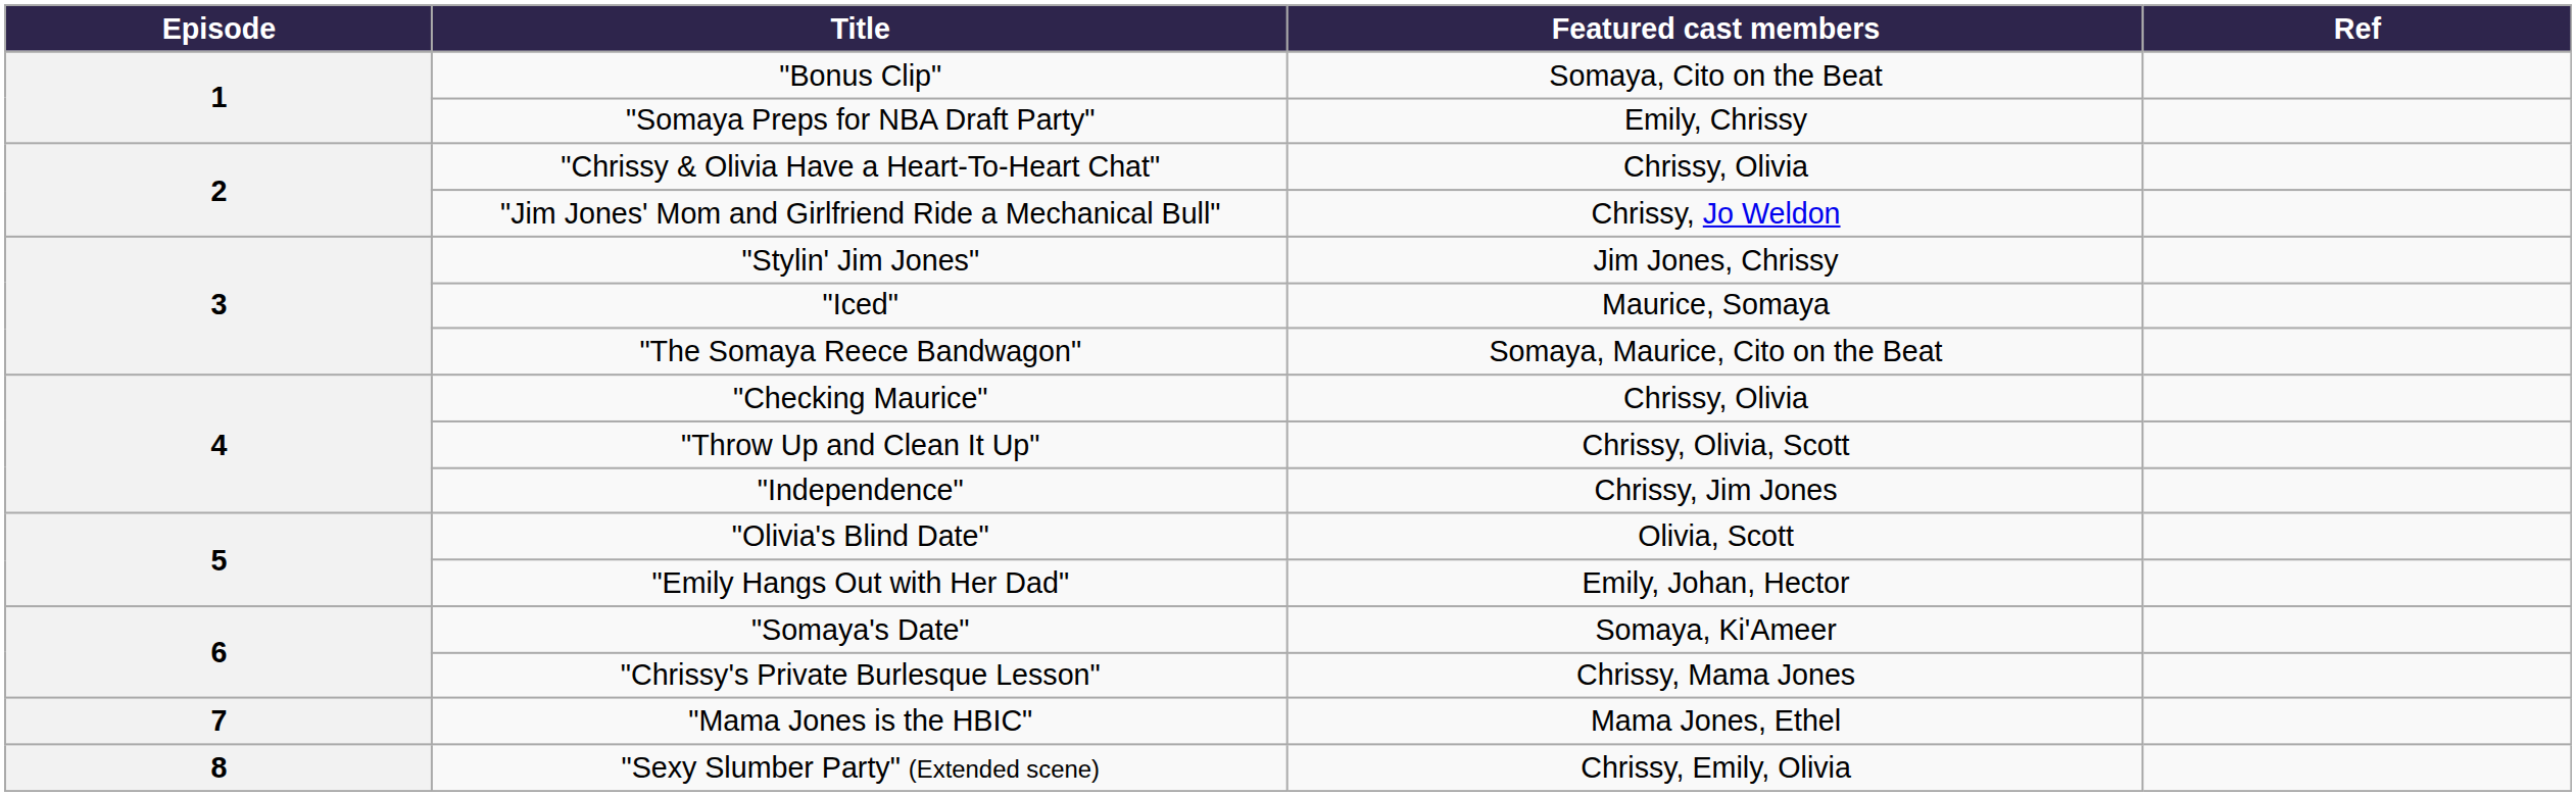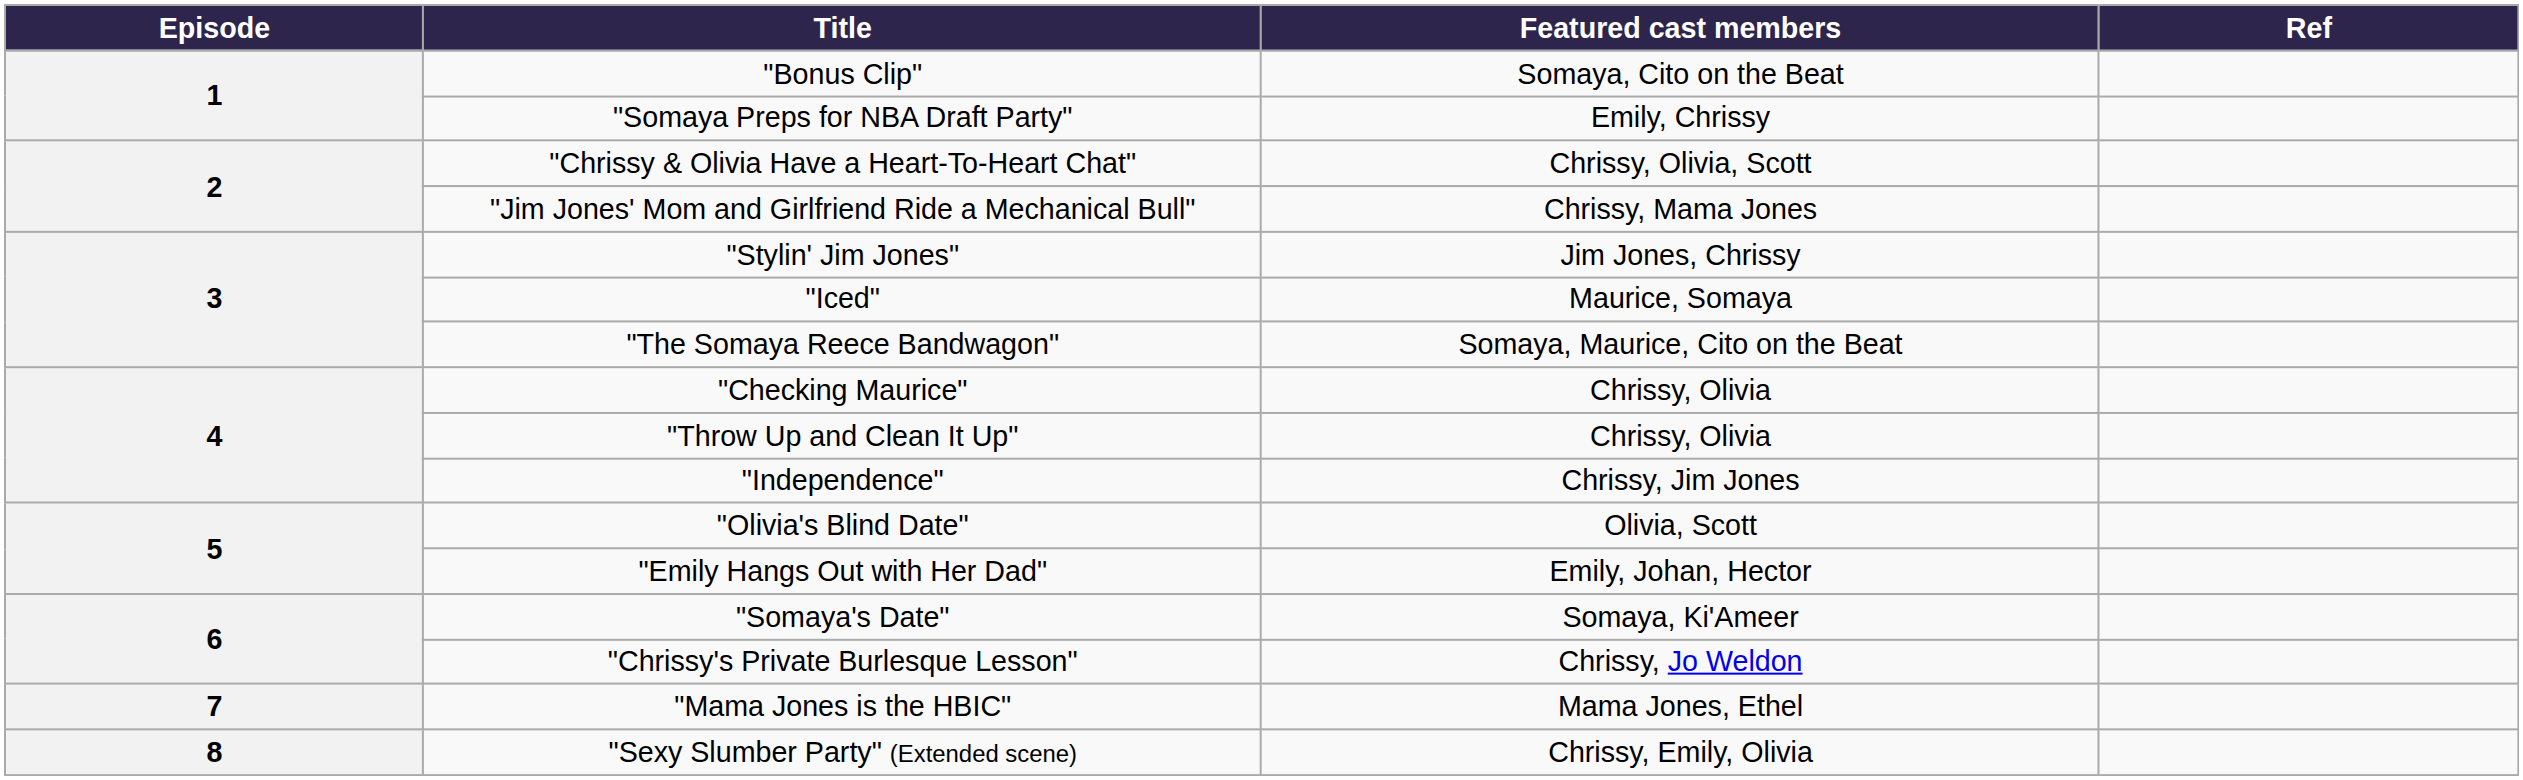"Chrissy & Olivia Have a Heart-To-Heart Chat" | Featured cast members: Chrissy, Olivia -> Chrissy, Olivia, Scott
"Jim Jones' Mom and Girlfriend Ride a Mechanical Bull" | Featured cast members: Chrissy, Jo Weldon -> Chrissy, Mama Jones
"Throw Up and Clean It Up" | Featured cast members: Chrissy, Olivia, Scott -> Chrissy, Olivia
"Chrissy's Private Burlesque Lesson" | Featured cast members: Chrissy, Mama Jones -> Chrissy, Jo Weldon
